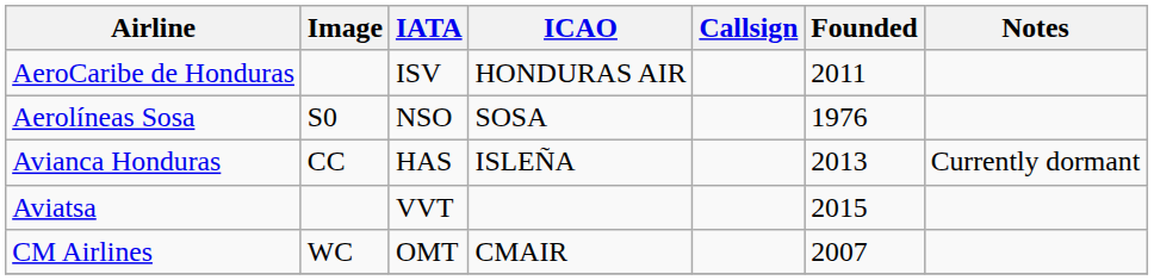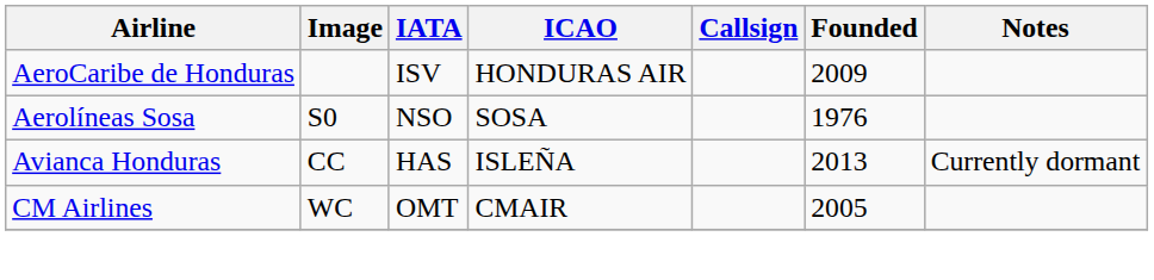AeroCaribe de Honduras | Founded: 2011 -> 2009
- row: Aviatsa | VVT | 2015
CM Airlines | Founded: 2007 -> 2005
